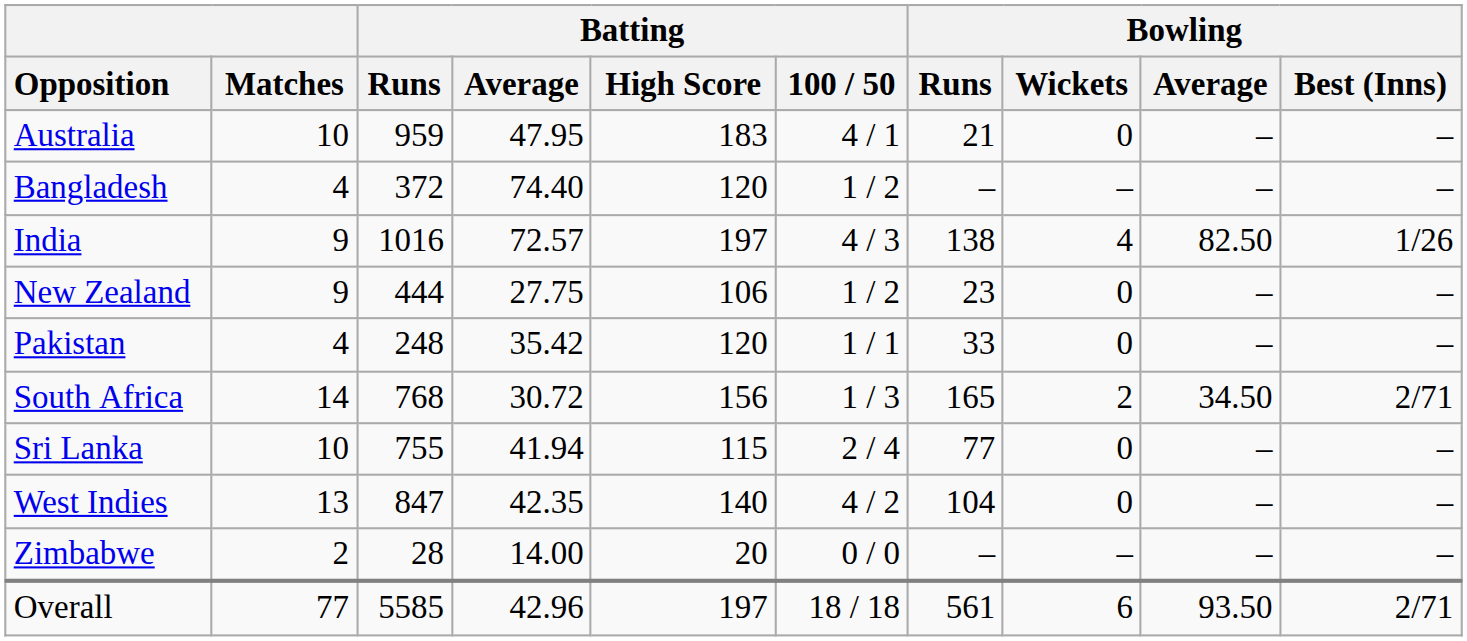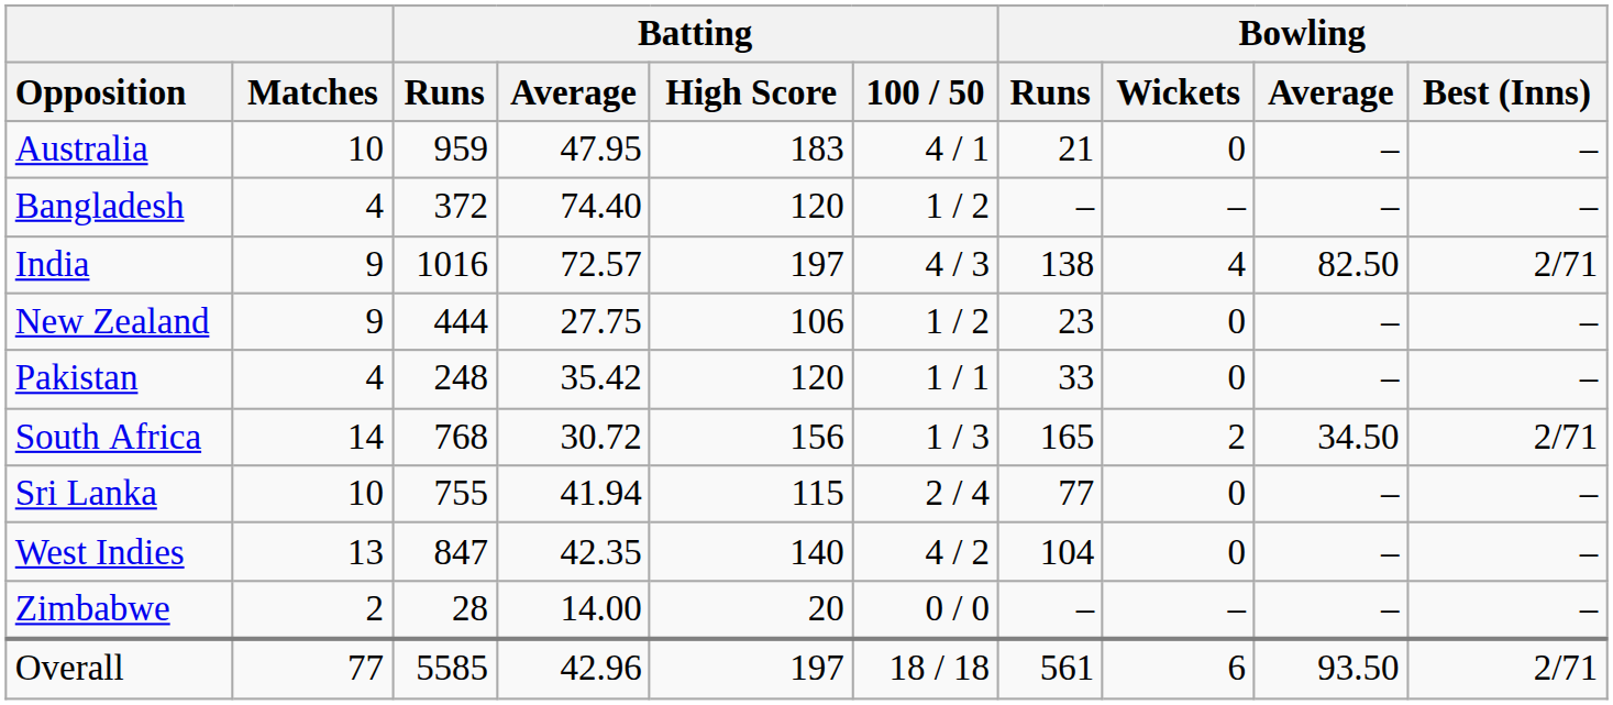India | Bowling / Best (Inns): 1/26 -> 2/71
